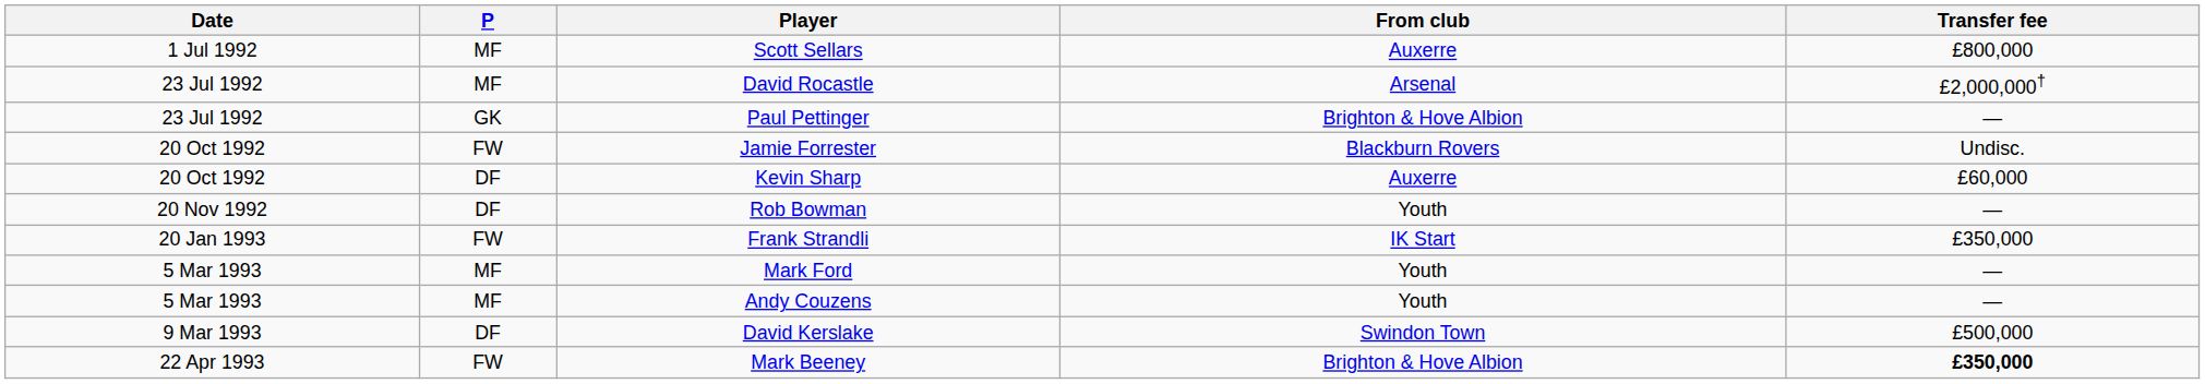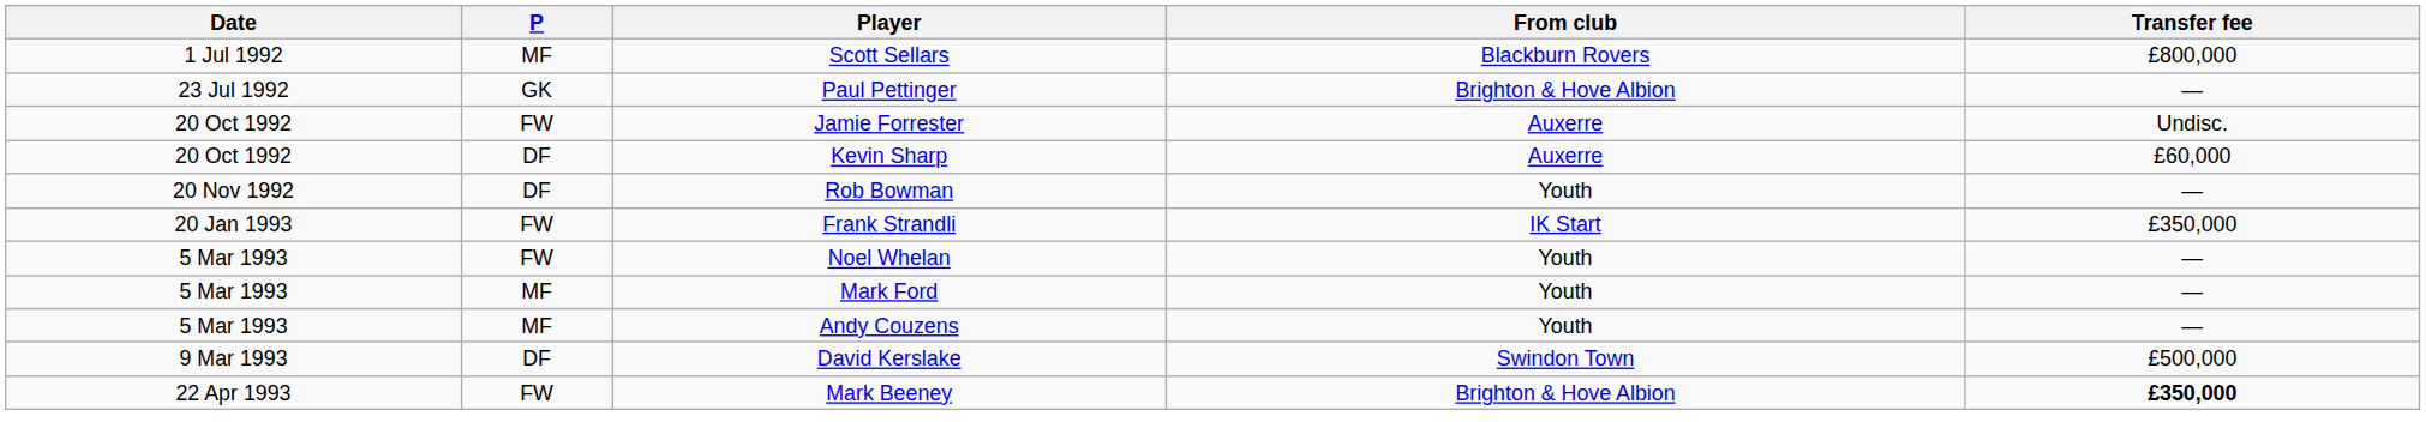Scott Sellars | From club: Auxerre -> Blackburn Rovers
- row: 23 Jul 1992 | MF | David Rocastle | Arsenal | £2,000,000†
Jamie Forrester | From club: Blackburn Rovers -> Auxerre
+ row: 5 Mar 1993 | FW | Noel Whelan | Youth | —
